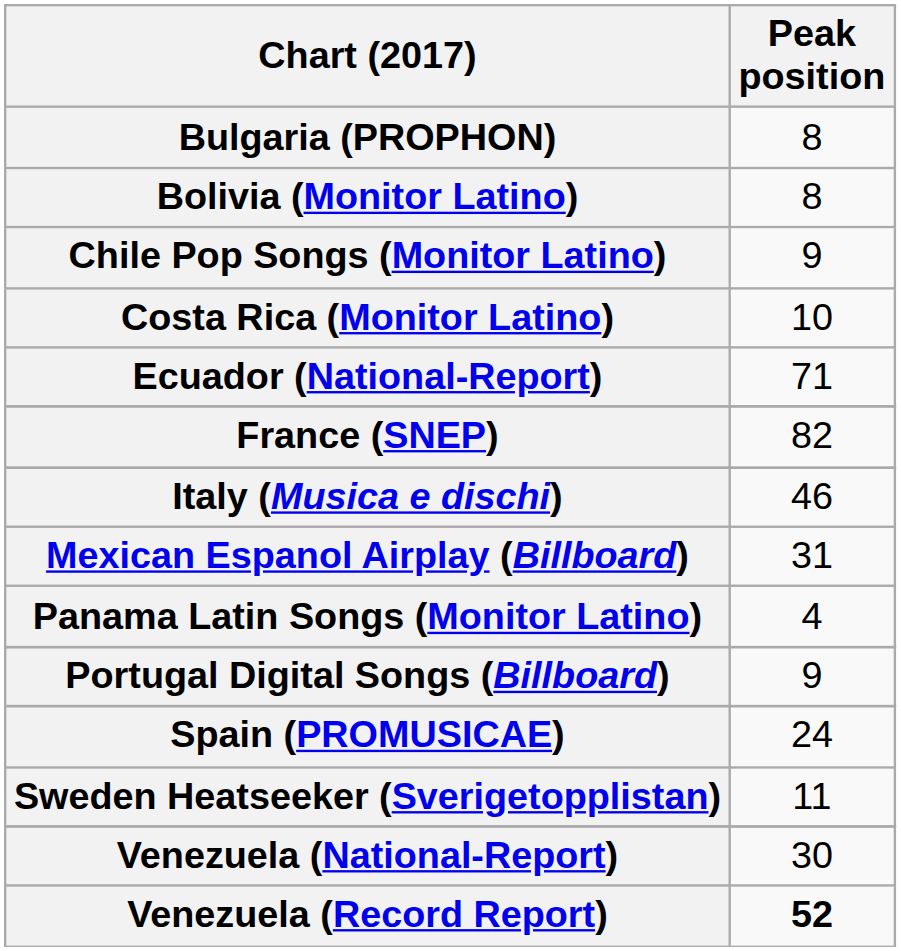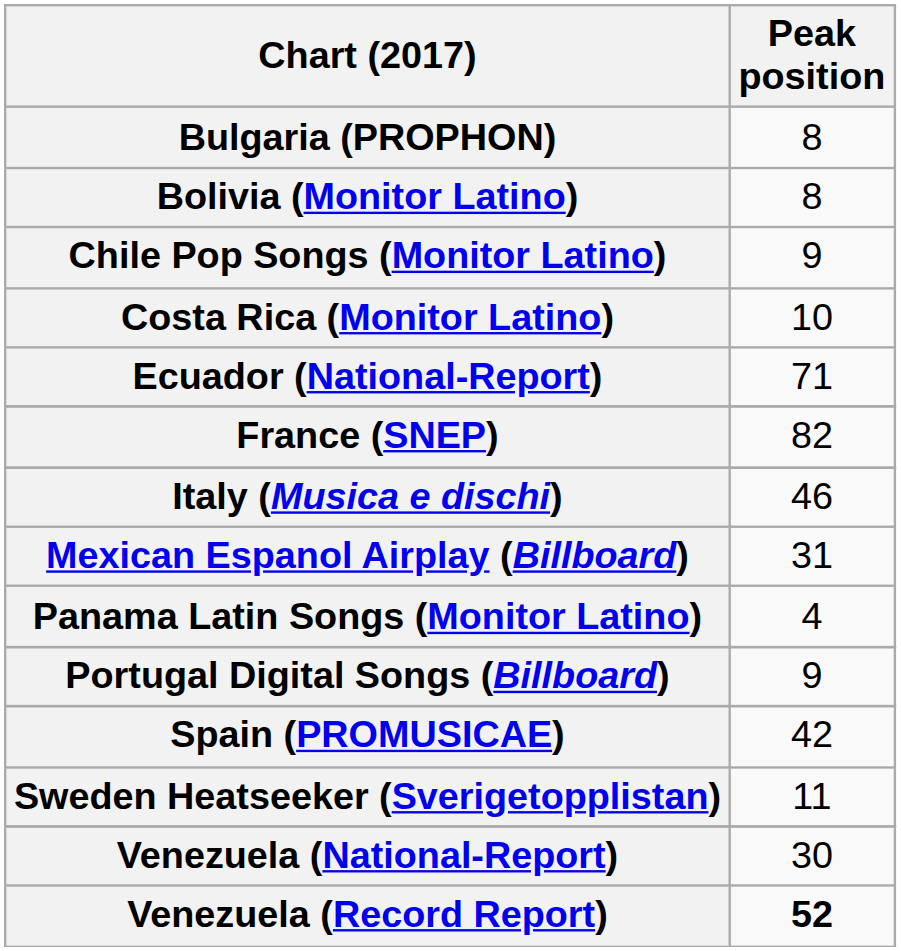Spain (PROMUSICAE) | Peak position: 24 -> 42
